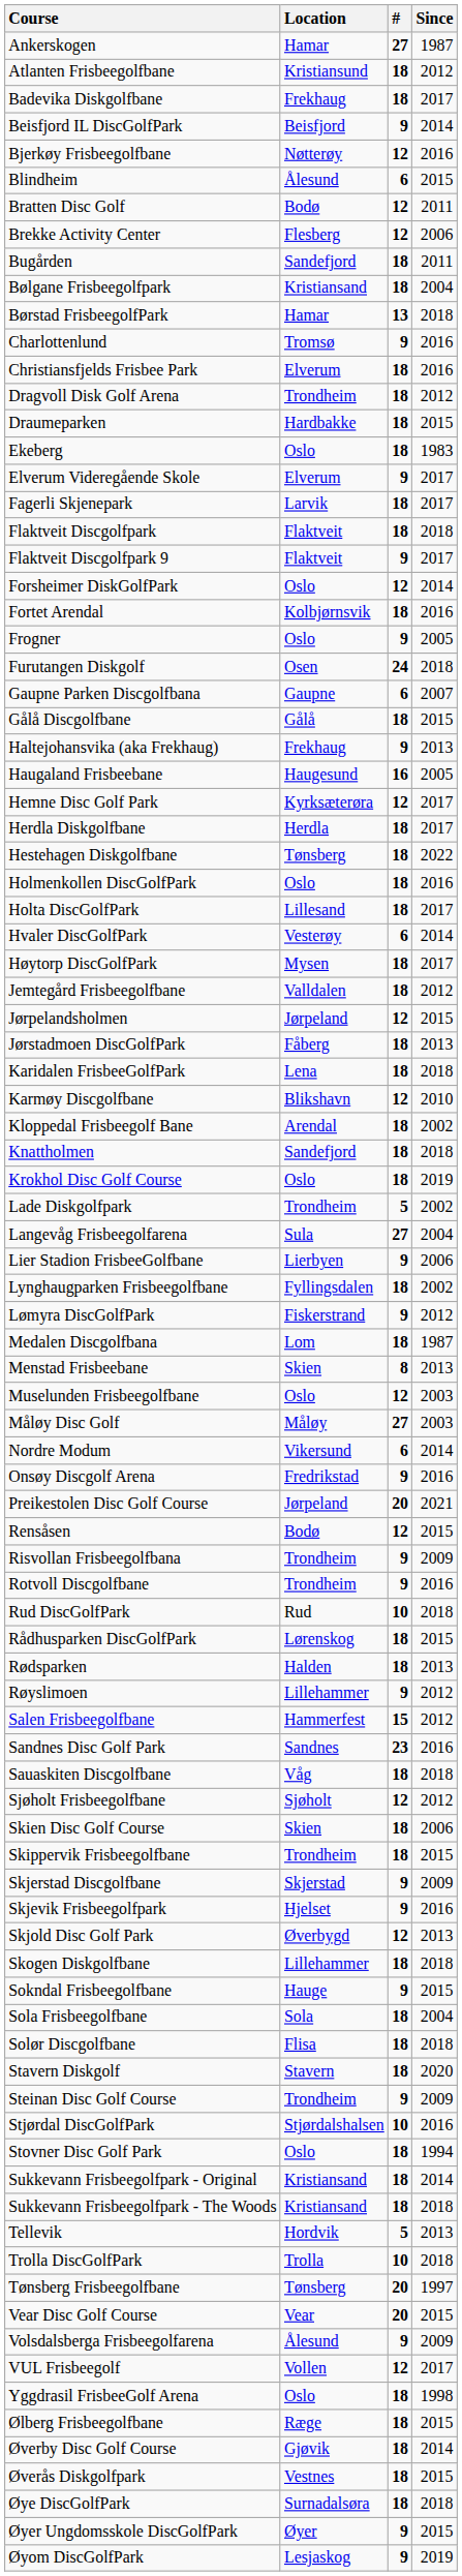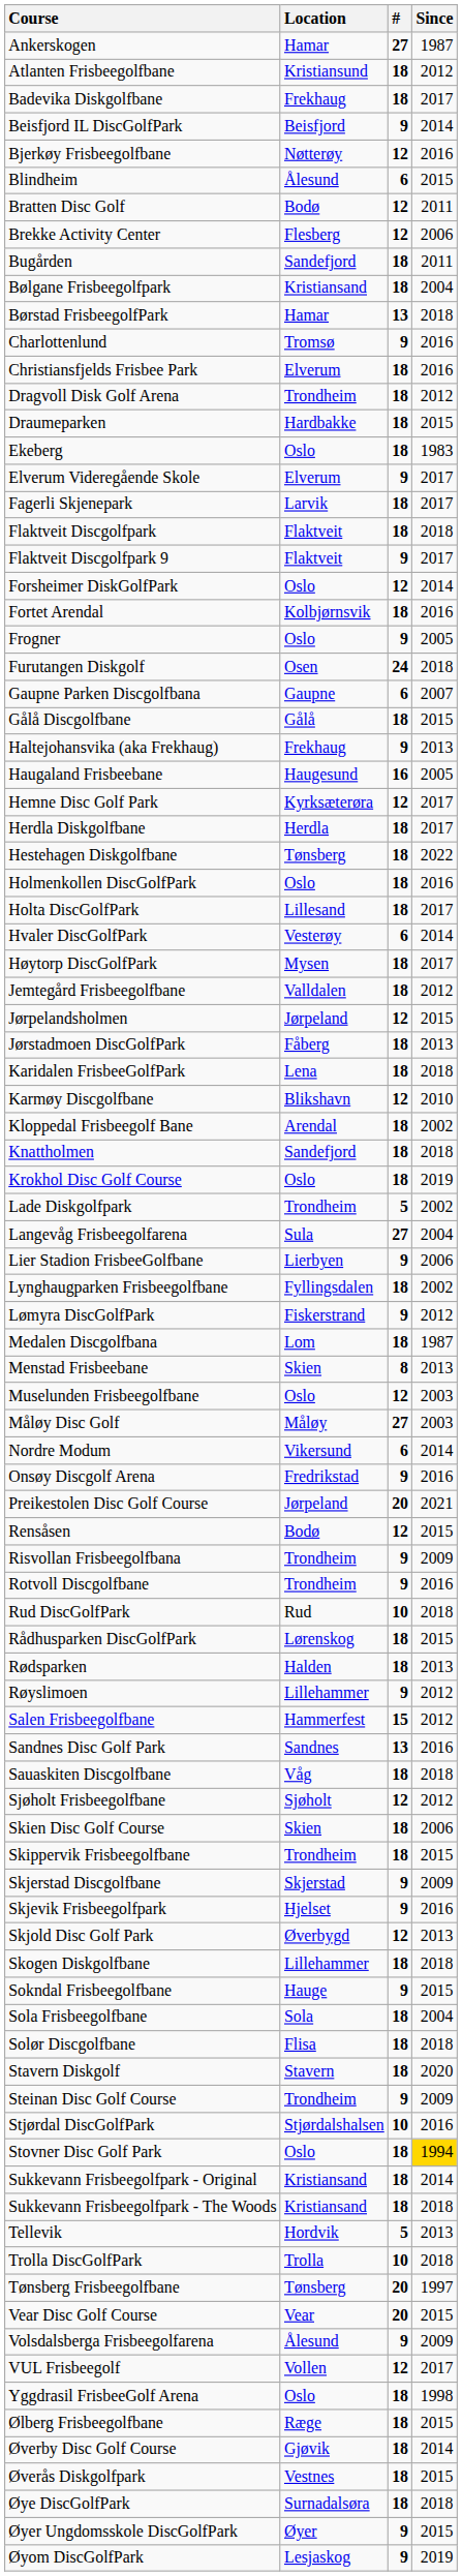Sandnes Disc Golf Park | #: 23 -> 13
Stovner Disc Golf Park | Since: no background -> gold background
